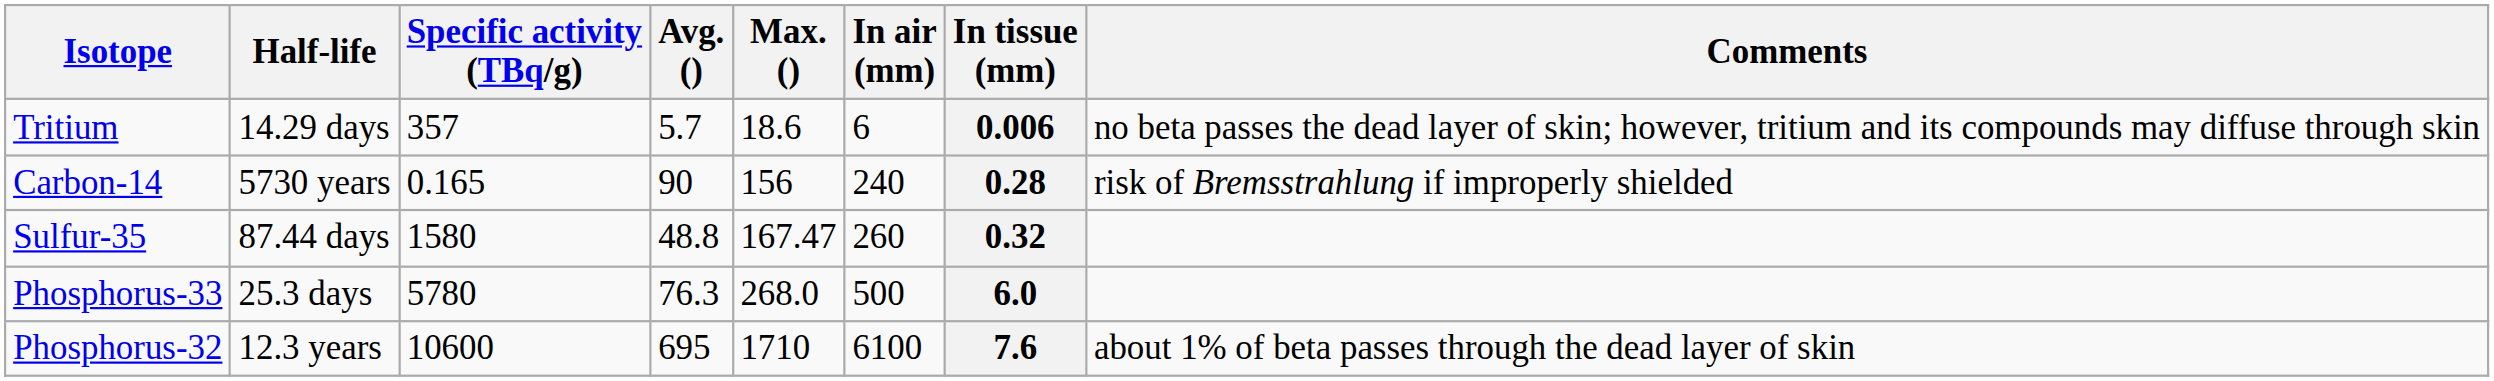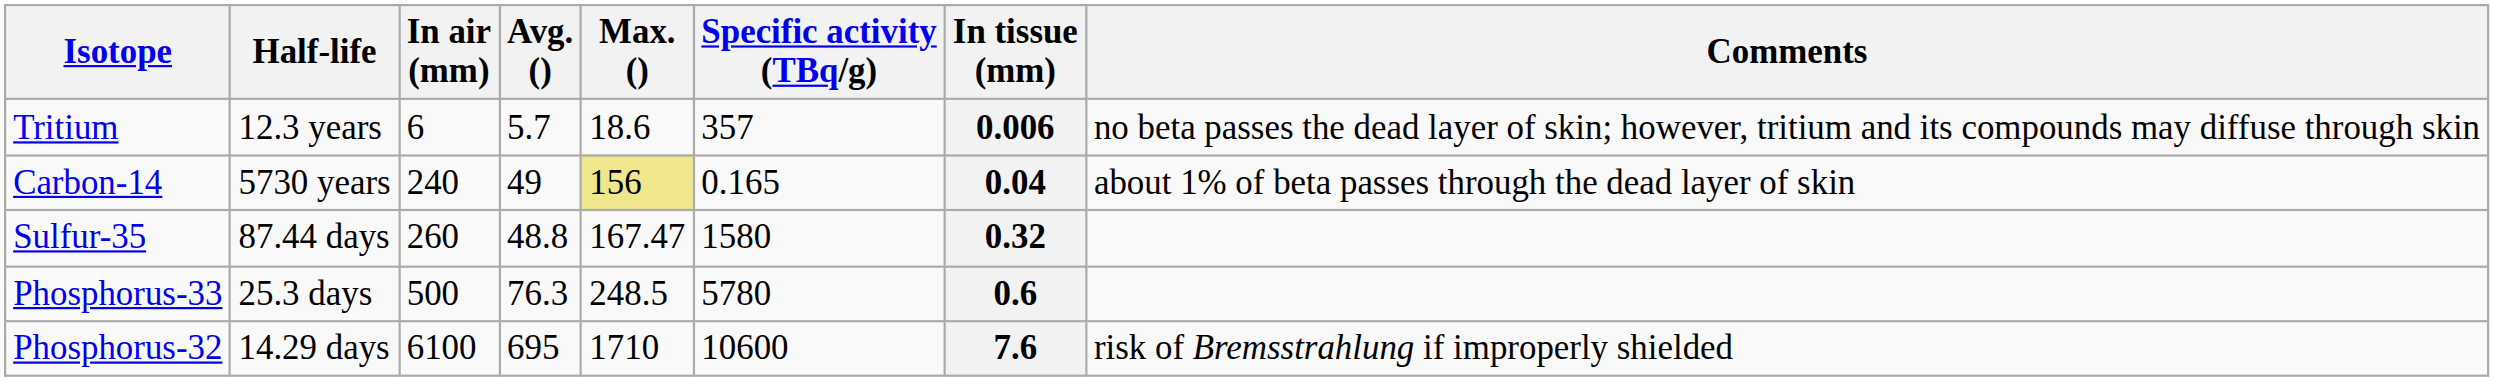columns swapped: Specific activity (TBq/g) <-> In air (mm)
Tritium | Half-life: 14.29 days -> 12.3 years
Carbon-14 | Avg. (): 90 -> 49
Carbon-14 | Max. (): no background -> khaki background
Carbon-14 | In tissue (mm): 0.28 -> 0.04
Carbon-14 | Comments: risk of Bremsstrahlung if improperly shielded -> about 1% of beta passes through the dead layer of skin
Phosphorus-33 | Max. (): 268.0 -> 248.5
Phosphorus-33 | In tissue (mm): 6.0 -> 0.6
Phosphorus-32 | Half-life: 12.3 years -> 14.29 days
Phosphorus-32 | Comments: about 1% of beta passes through the dead layer of skin -> risk of Bremsstrahlung if improperly shielded
